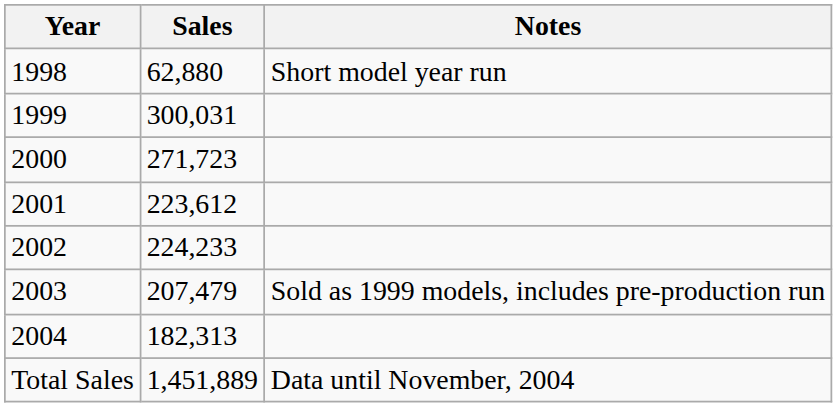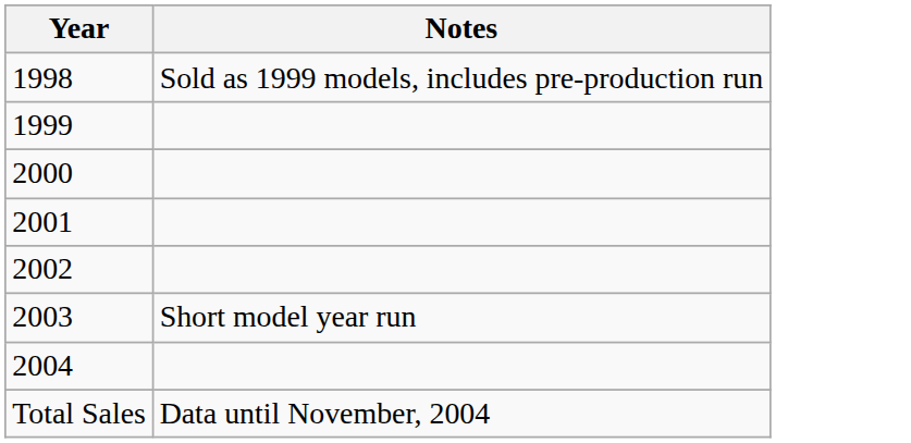- column: Sales | 62,880 | 300,031 | 271,723 | 223,612 | 224,233 | 207,479 | 182,313 | 1,451,889
1998 | Notes: Short model year run -> Sold as 1999 models, includes pre-production run
2003 | Notes: Sold as 1999 models, includes pre-production run -> Short model year run
